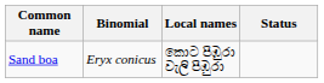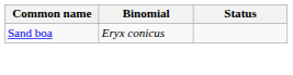- column: Local names | කොට පිඹුරා වැලි පිඹුරා
